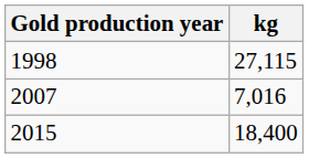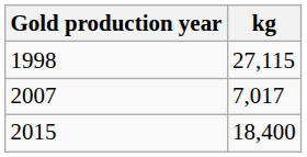2007 | kg: 7,016 -> 7,017
